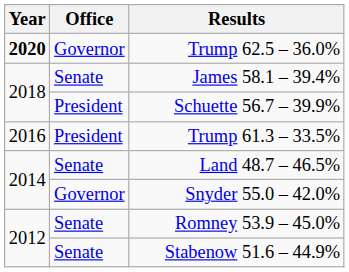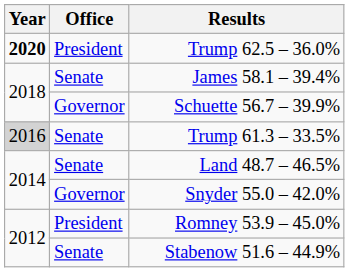Trump 62.5 – 36.0% | Office: Governor -> President
Schuette 56.7 – 39.9% | Office: President -> Governor
Trump 61.3 – 33.5% | Year: no background -> lightgrey background
Trump 61.3 – 33.5% | Office: President -> Senate
Romney 53.9 – 45.0% | Office: Senate -> President
